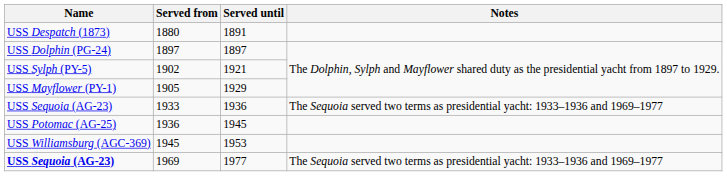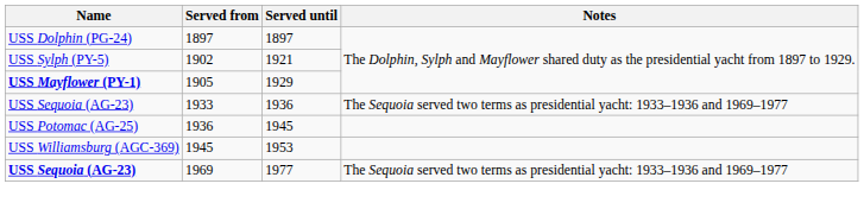- row: USS Despatch (1873) | 1880 | 1891
1905 | Name: normal -> bold
